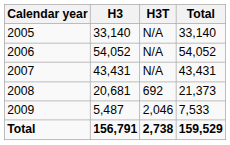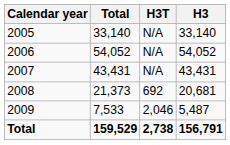columns swapped: H3 <-> Total
